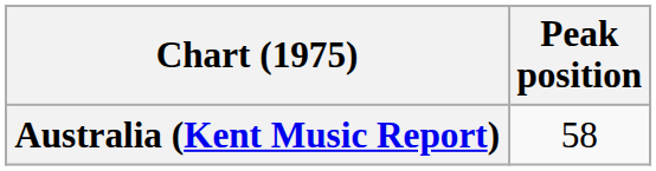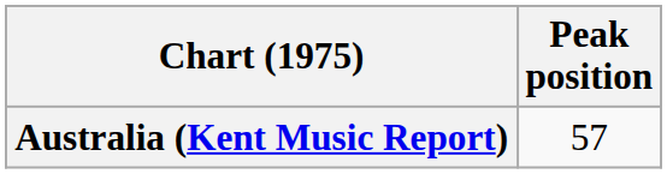Australia (Kent Music Report) | Peak position: 58 -> 57
